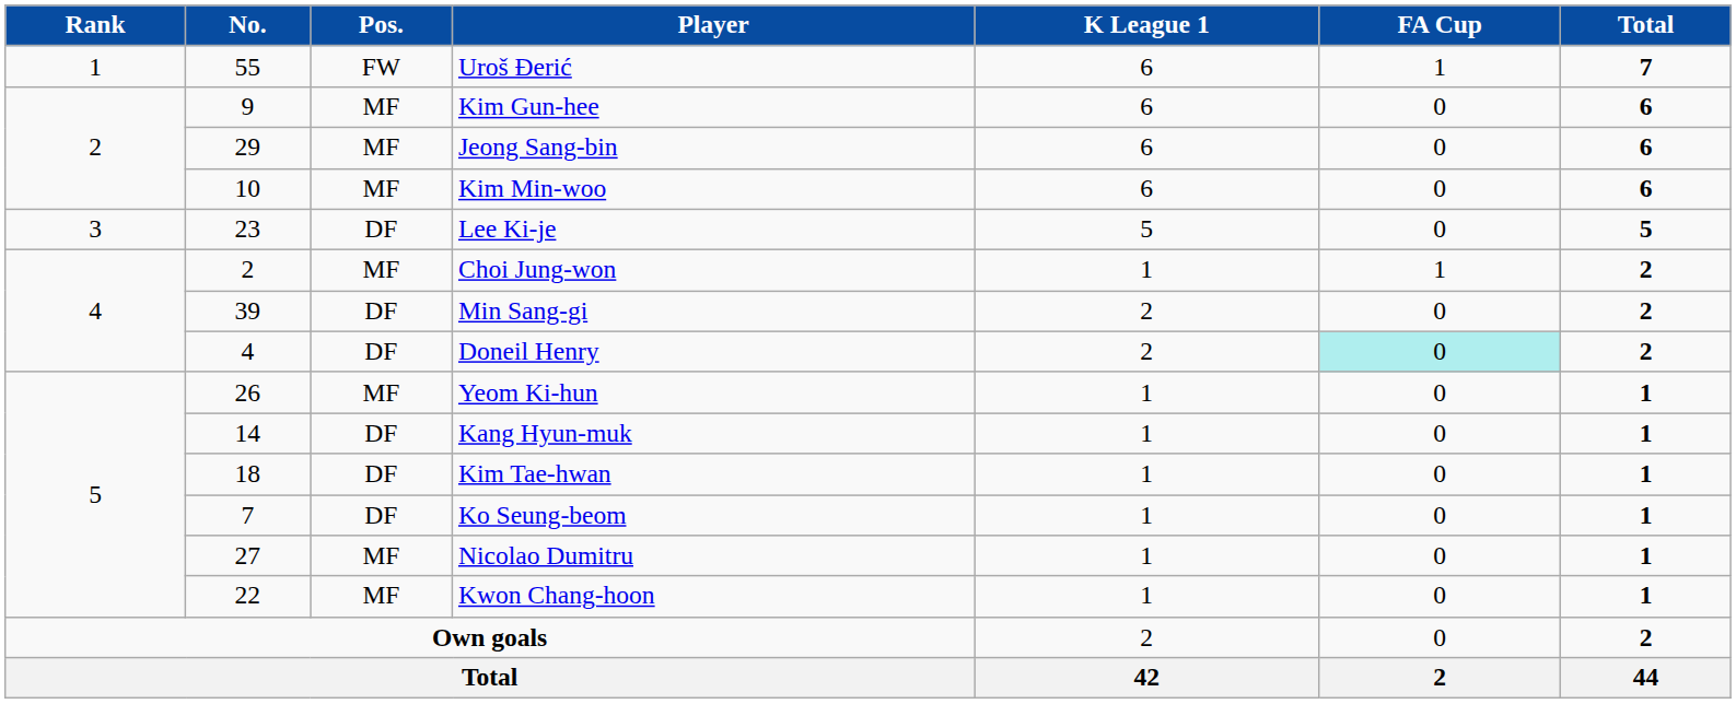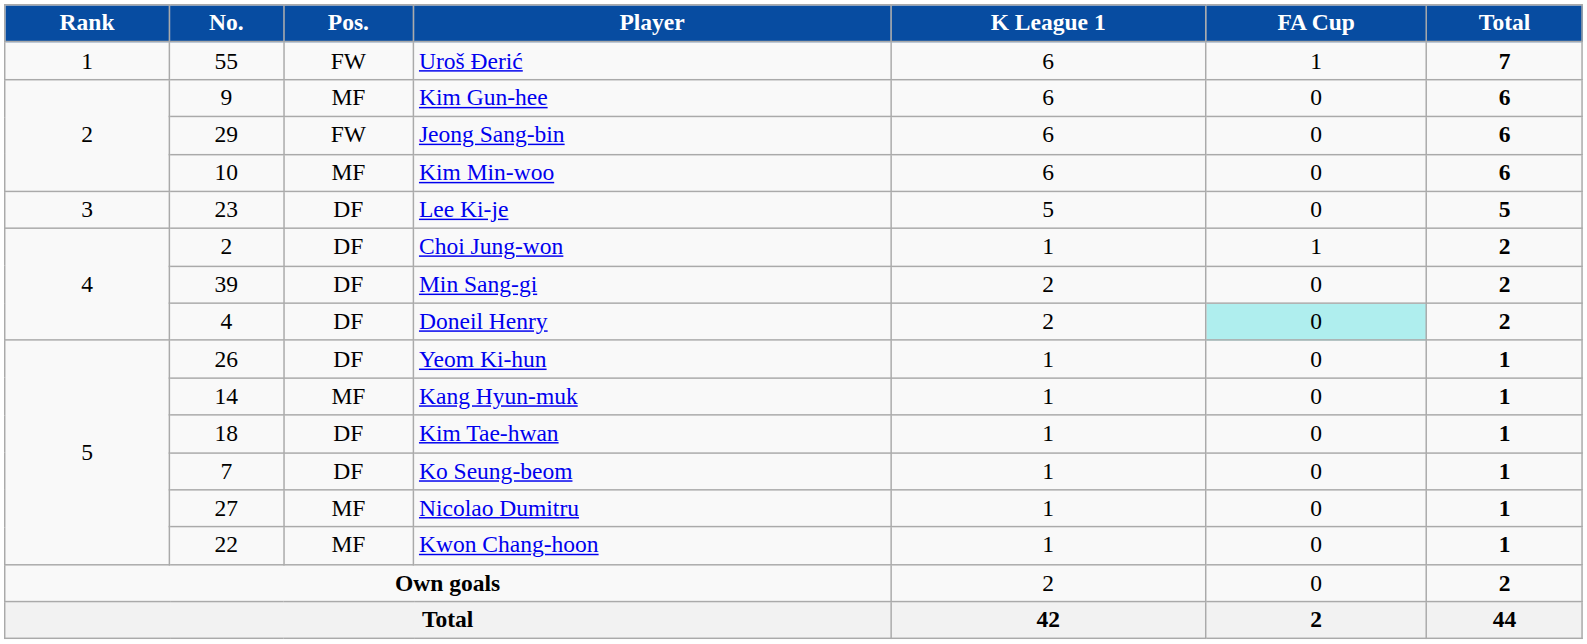Jeong Sang-bin | Pos.: MF -> FW
Choi Jung-won | Pos.: MF -> DF
Yeom Ki-hun | Pos.: MF -> DF
Kang Hyun-muk | Pos.: DF -> MF
